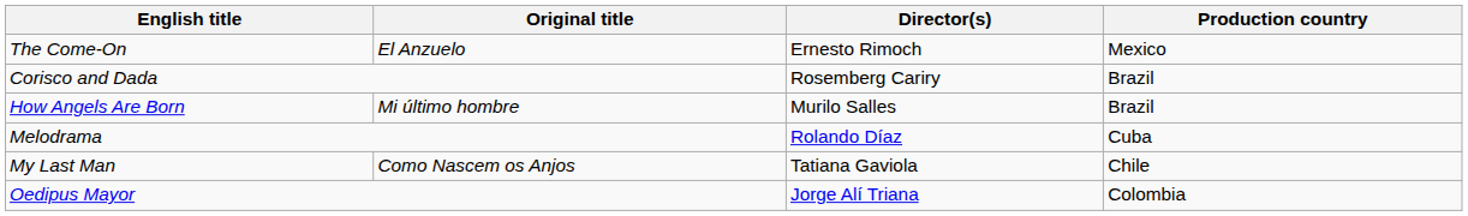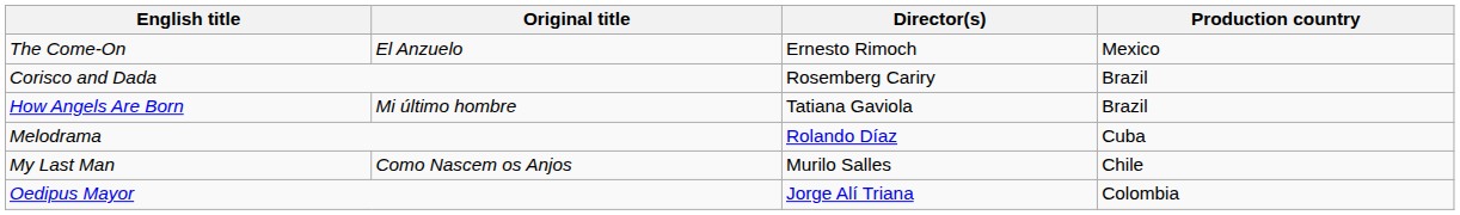How Angels Are Born | Director(s): Murilo Salles -> Tatiana Gaviola
My Last Man | Director(s): Tatiana Gaviola -> Murilo Salles
